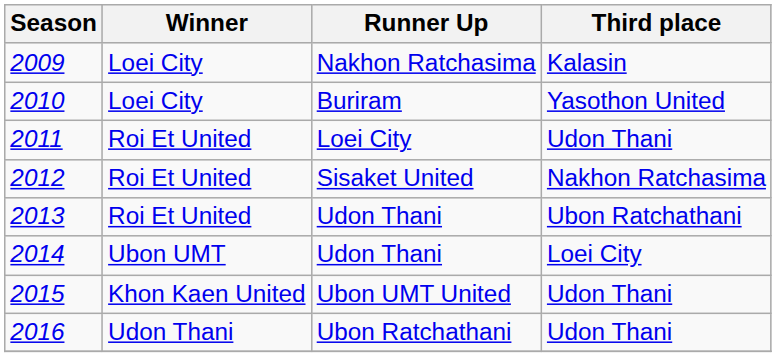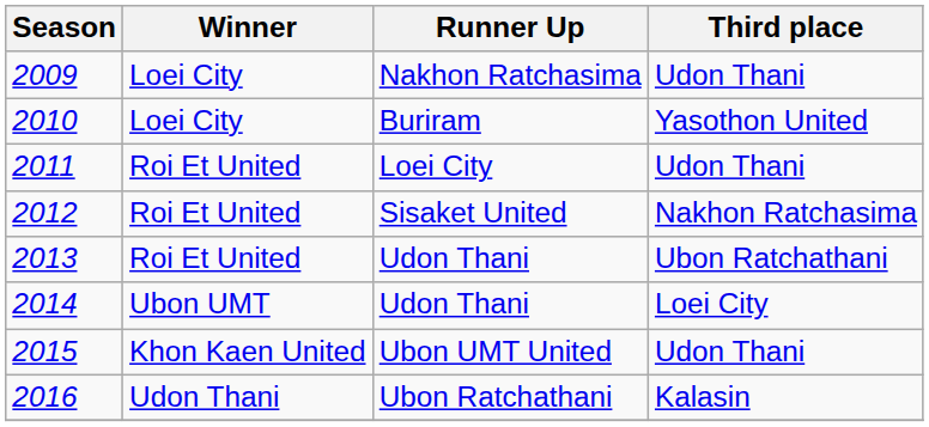2009 | Third place: Kalasin -> Udon Thani
2016 | Third place: Udon Thani -> Kalasin
